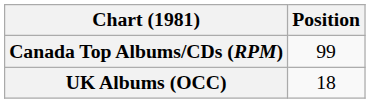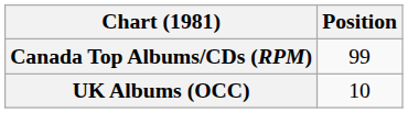UK Albums (OCC) | Position: 18 -> 10
